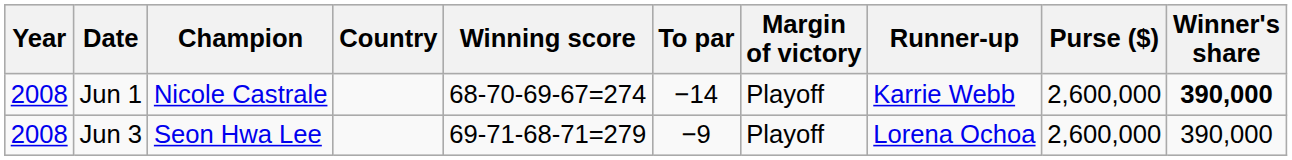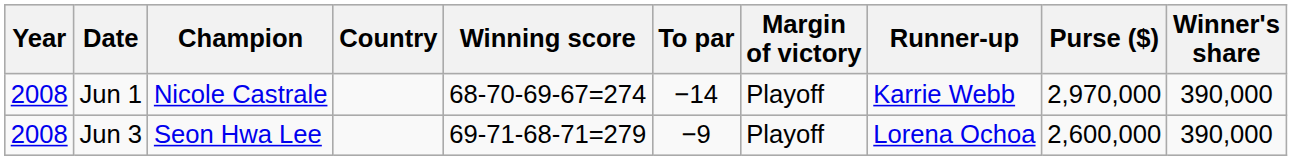Jun 1 | Purse ($): 2,600,000 -> 2,970,000
Jun 1 | Winner's share: bold -> normal
